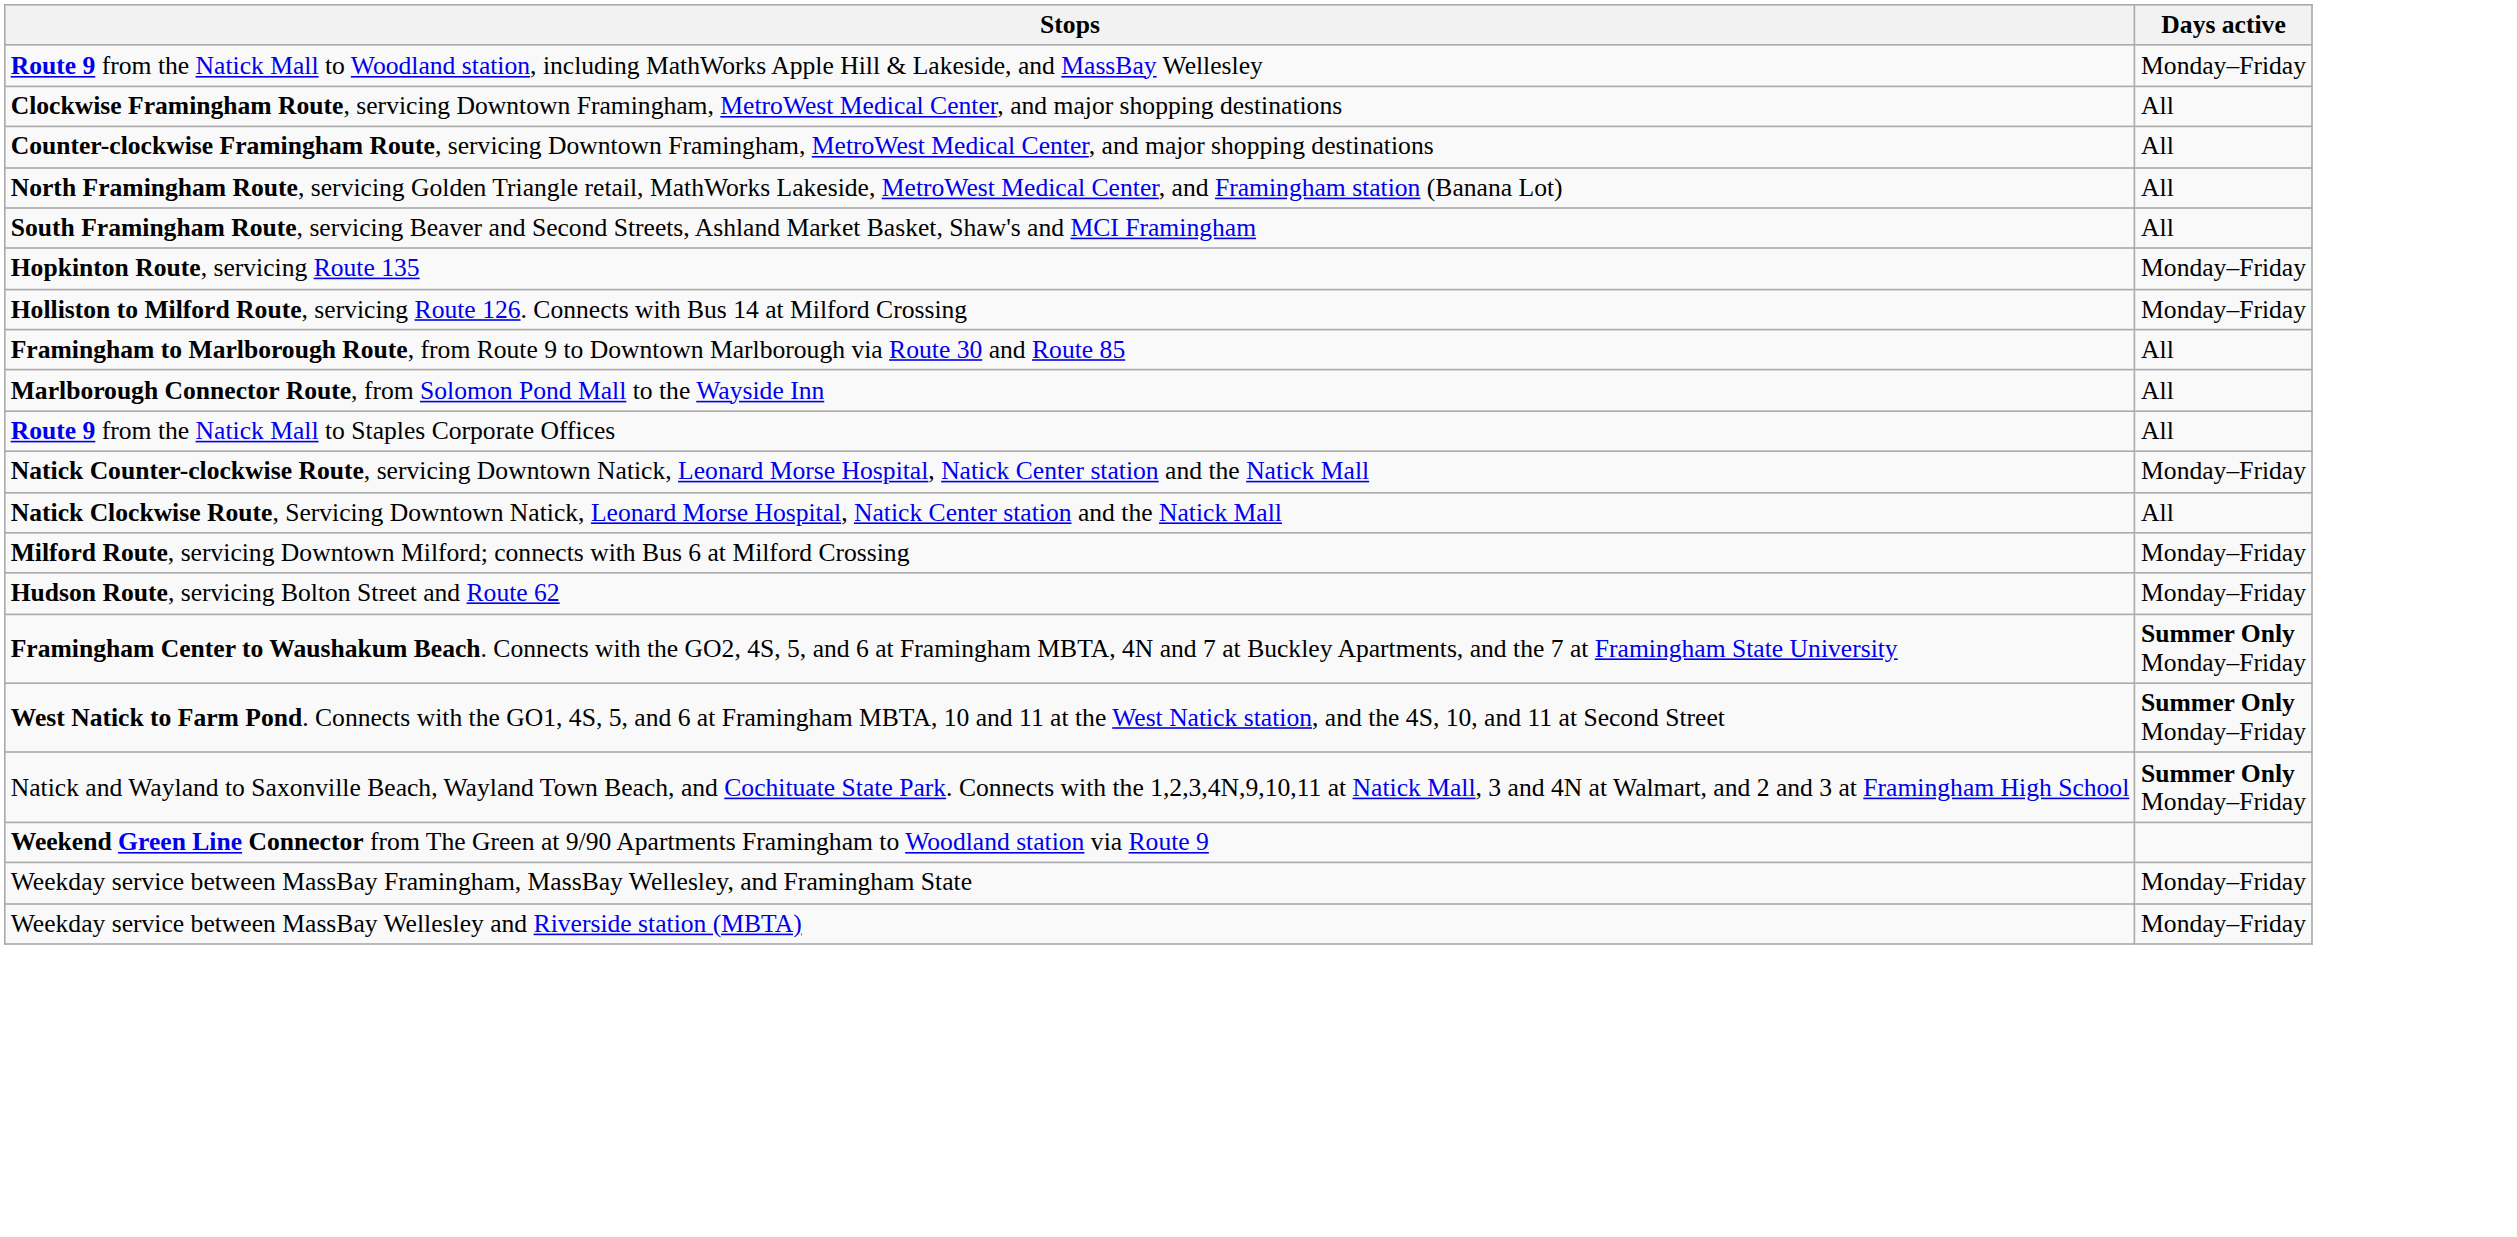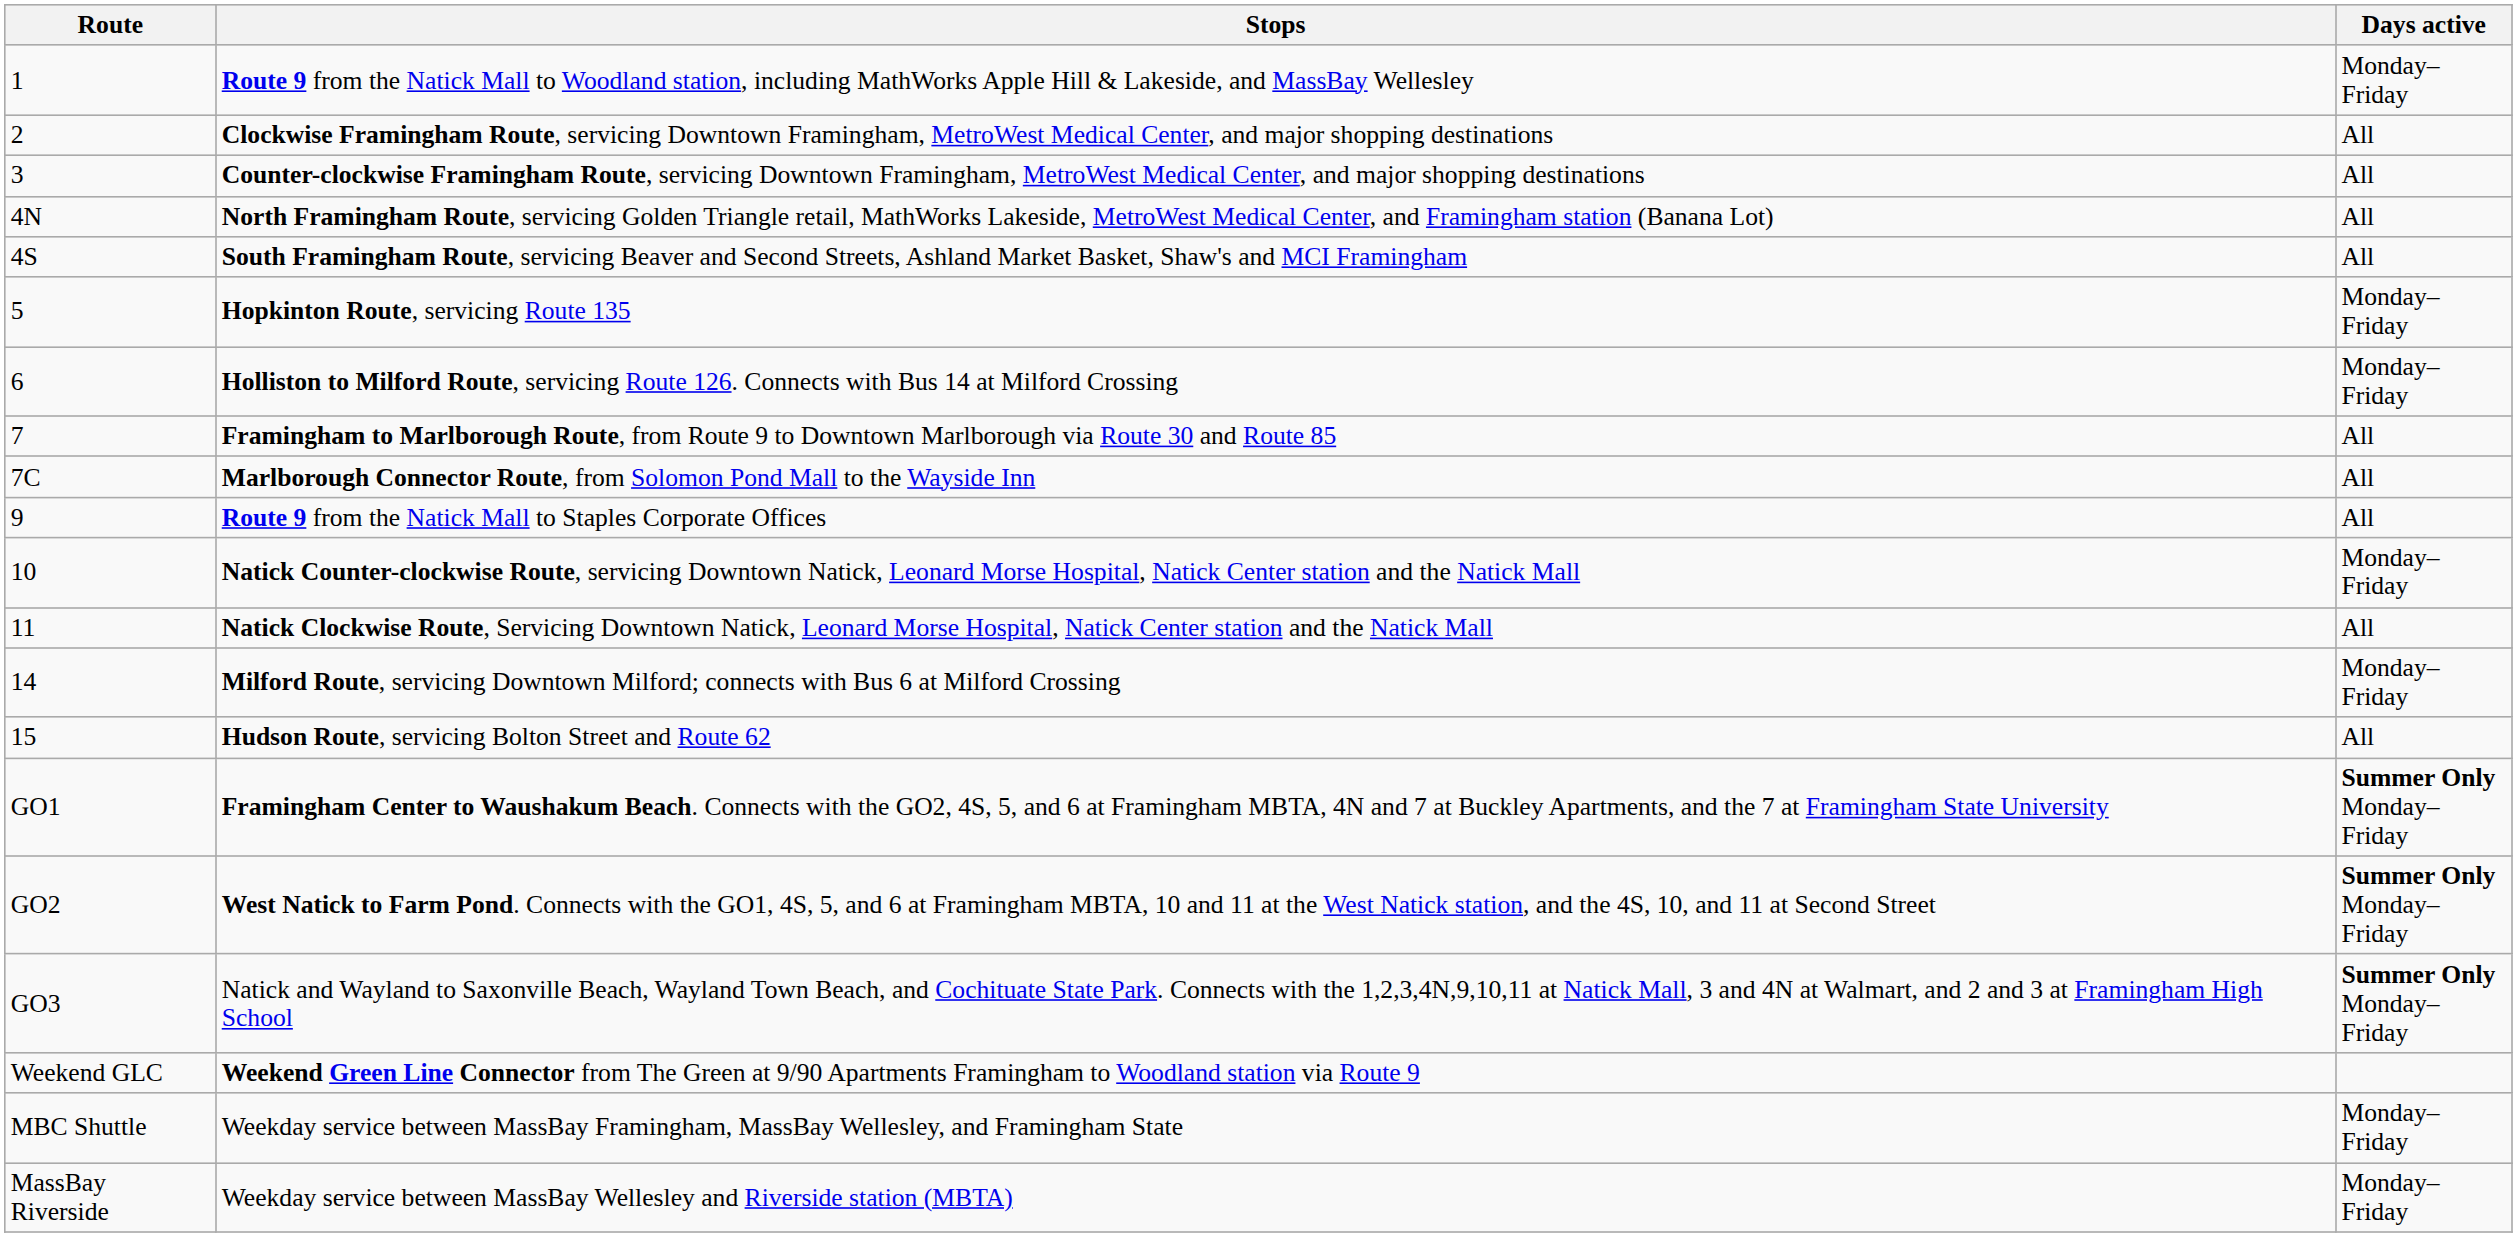+ column: Route | 1 | 2 | 3 | 4N | 4S | 5 | 6 | 7 | 7C | 9 | 10 | 11 | 14 | 15 | GO1 | GO2 | GO3 | Weekend GLC | MBC Shuttle | MassBay Riverside
Hudson Route, servicing Bolton Street and Route 62 | Days active: Monday–Friday -> All
